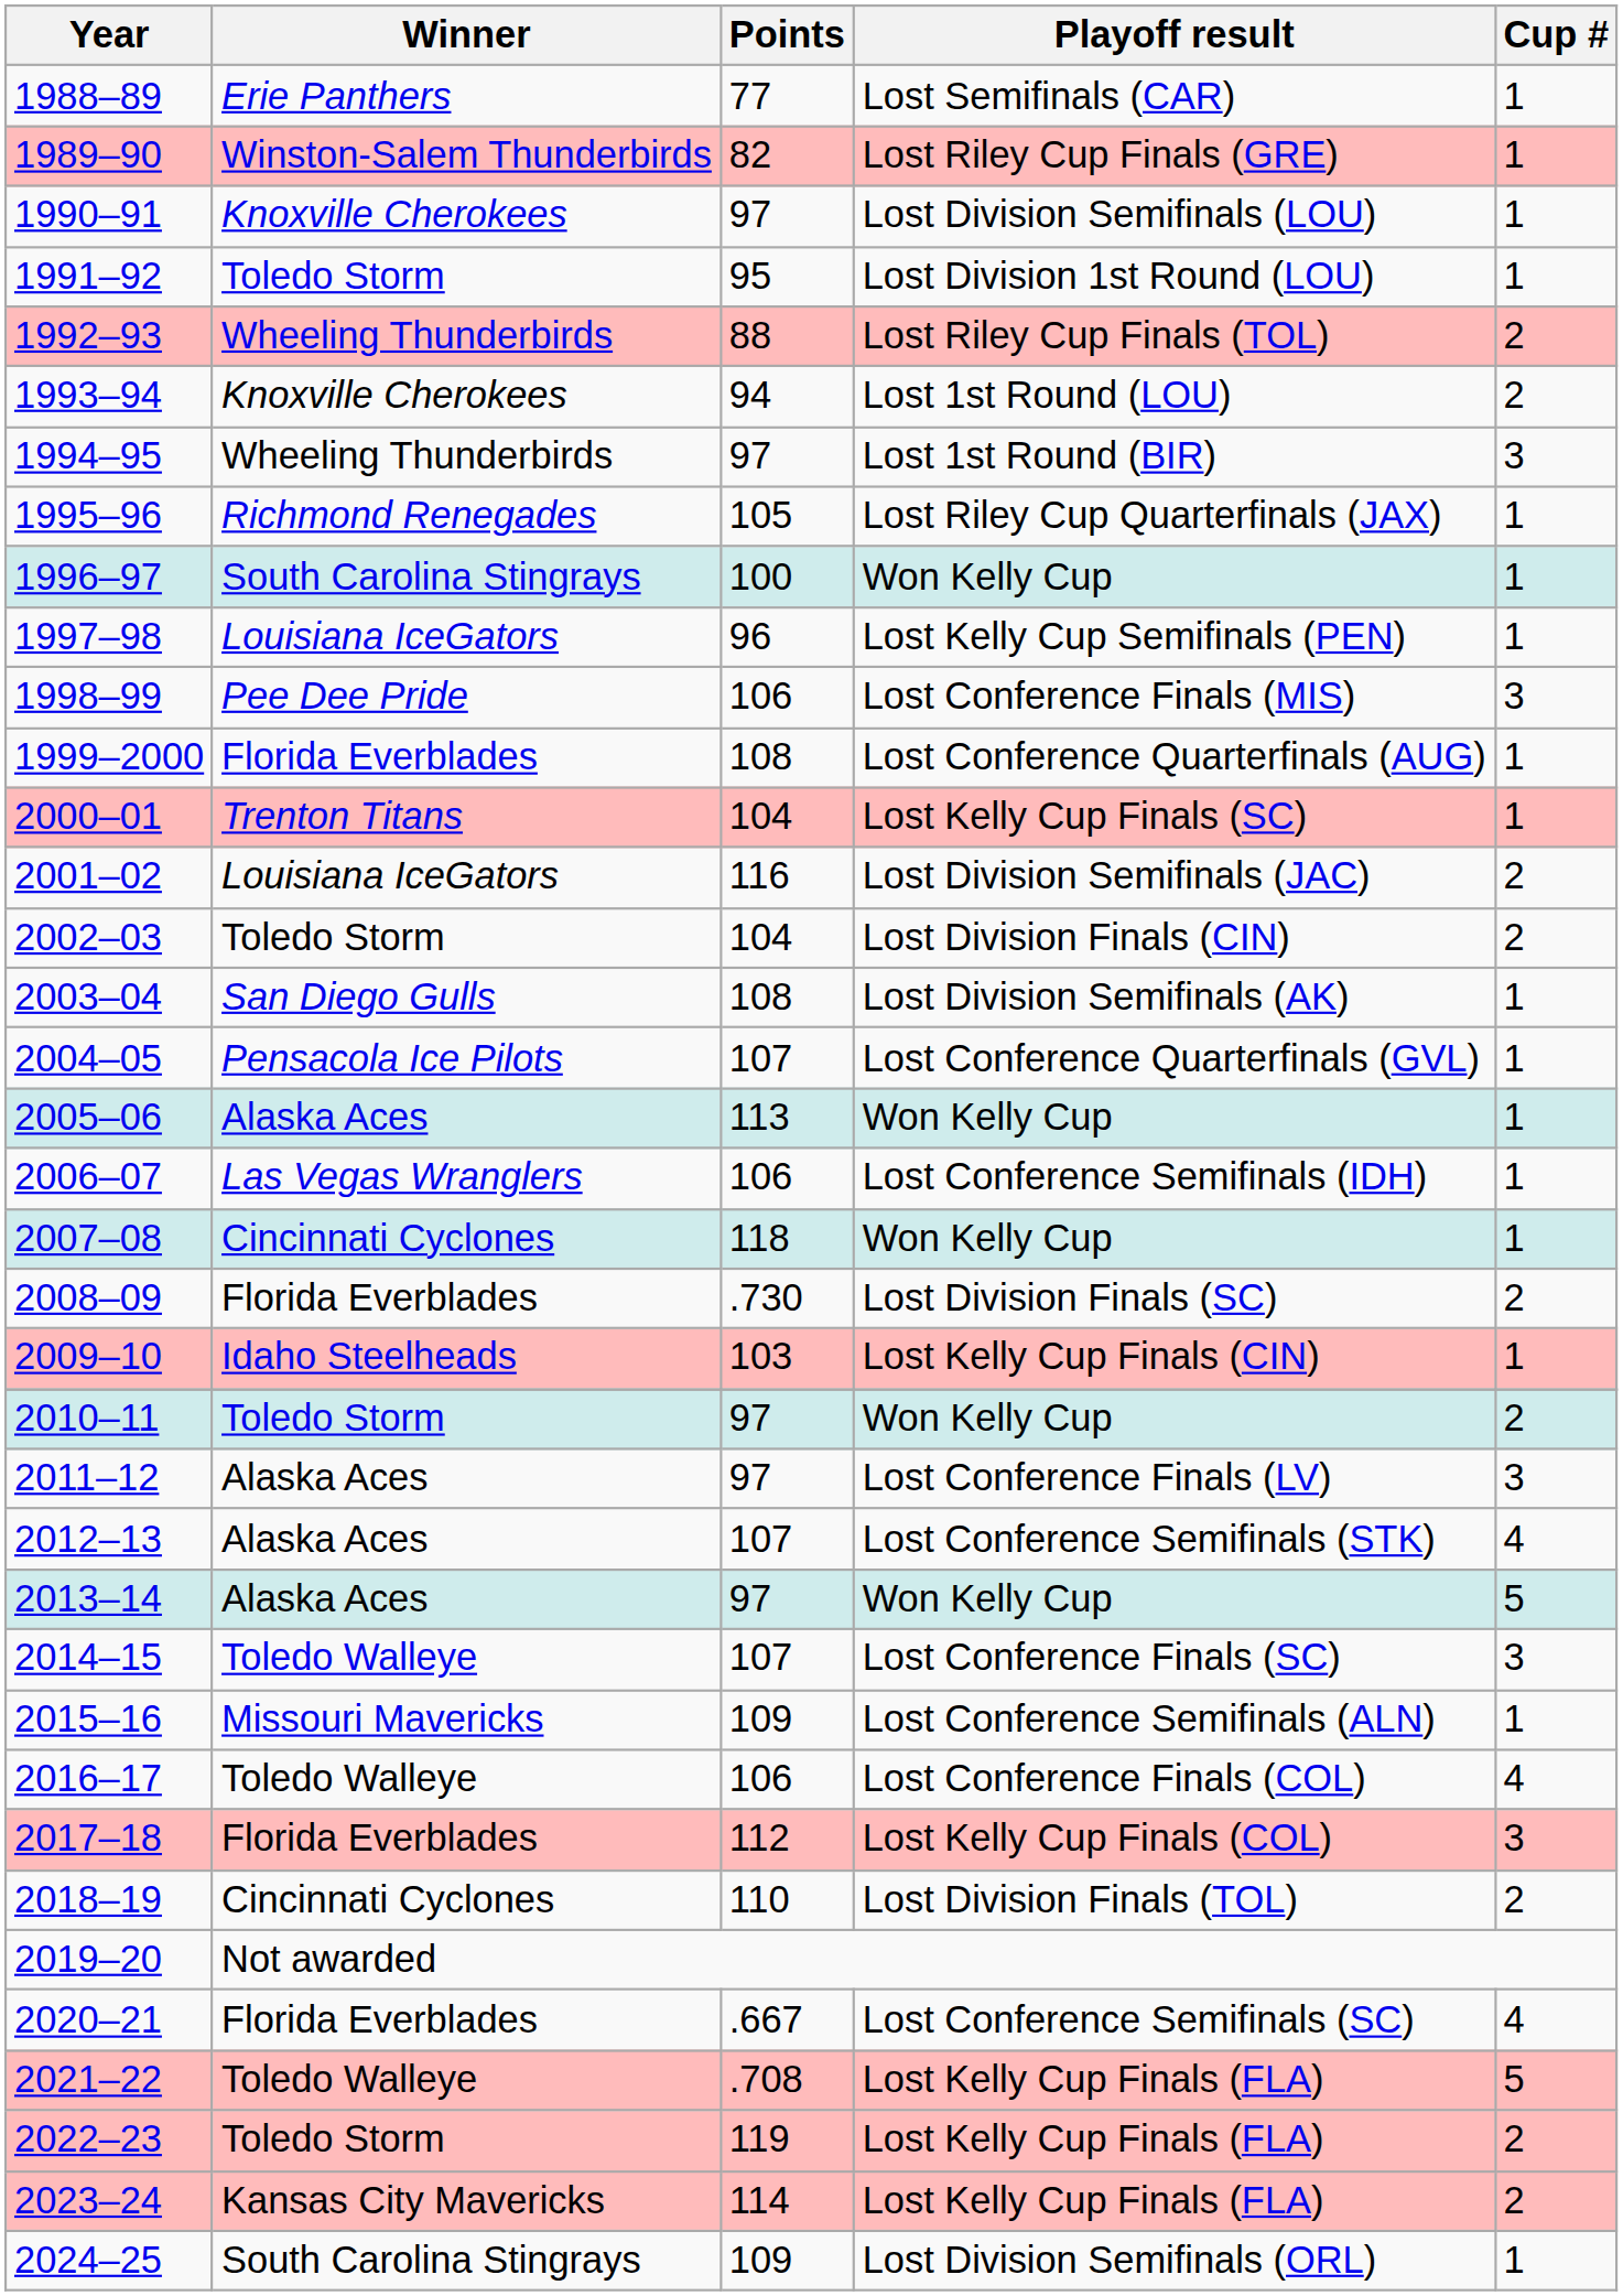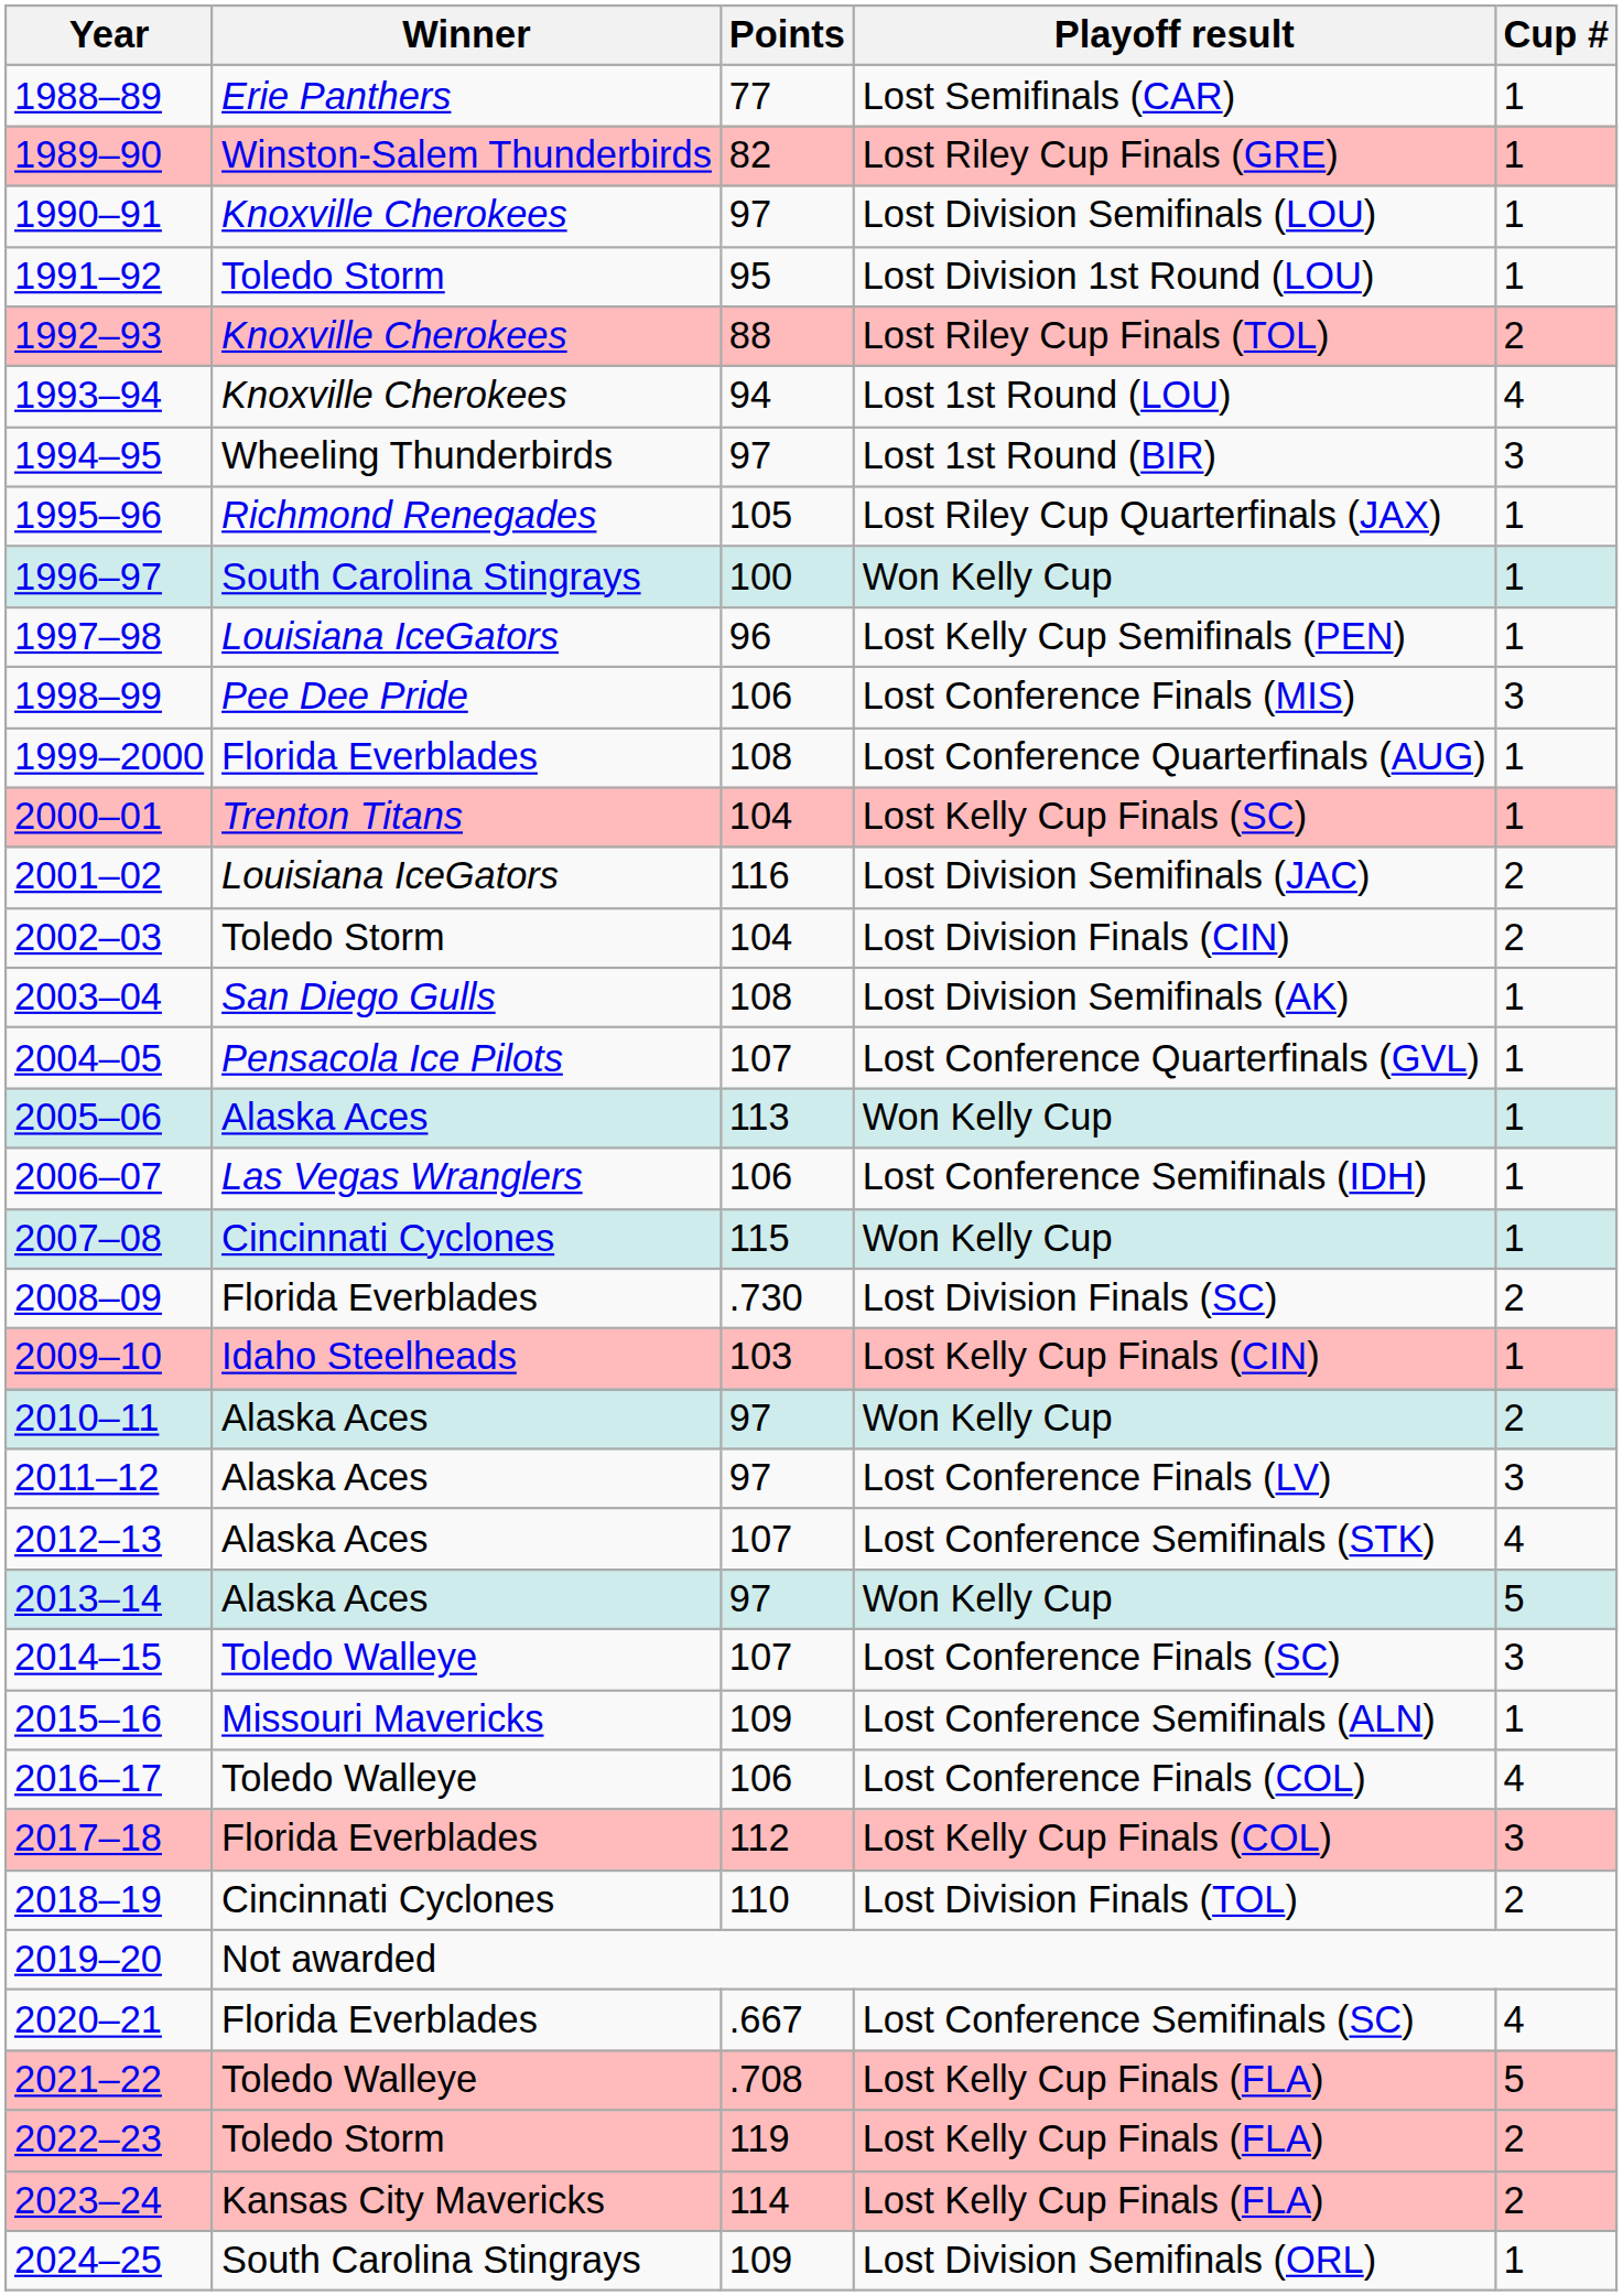1992–93 | Winner: Wheeling Thunderbirds -> Knoxville Cherokees
1993–94 | Cup #: 2 -> 4
2007–08 | Points: 118 -> 115
2010–11 | Winner: Toledo Storm -> Alaska Aces
